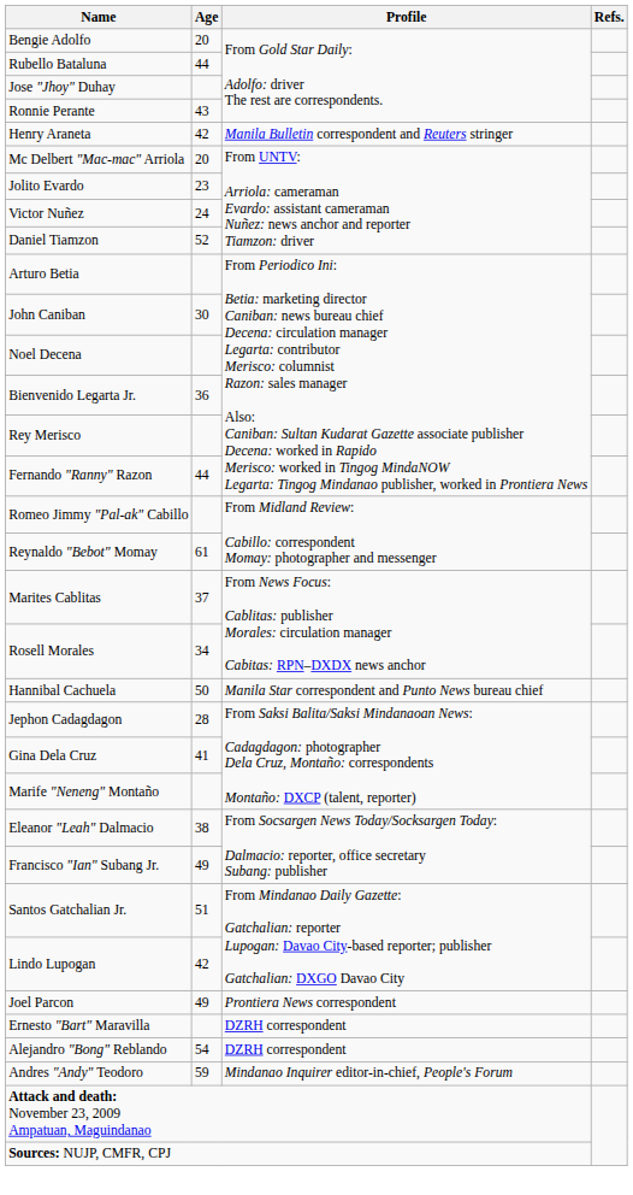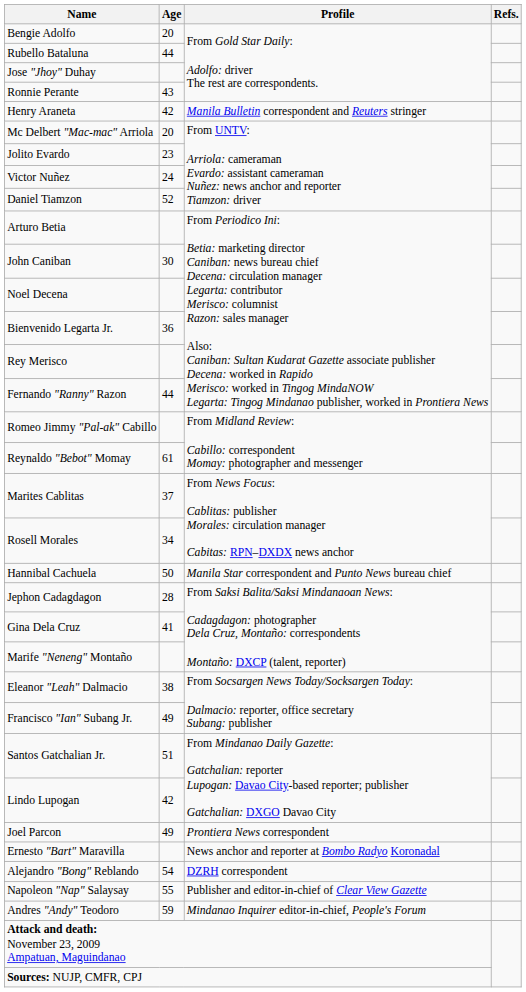Ernesto "Bart" Maravilla | Profile: DZRH correspondent -> News anchor and reporter at Bombo Radyo Koronadal
+ row: Napoleon "Nap" Salaysay | 55 | Publisher and editor-in-chief of Clear View Gazette
